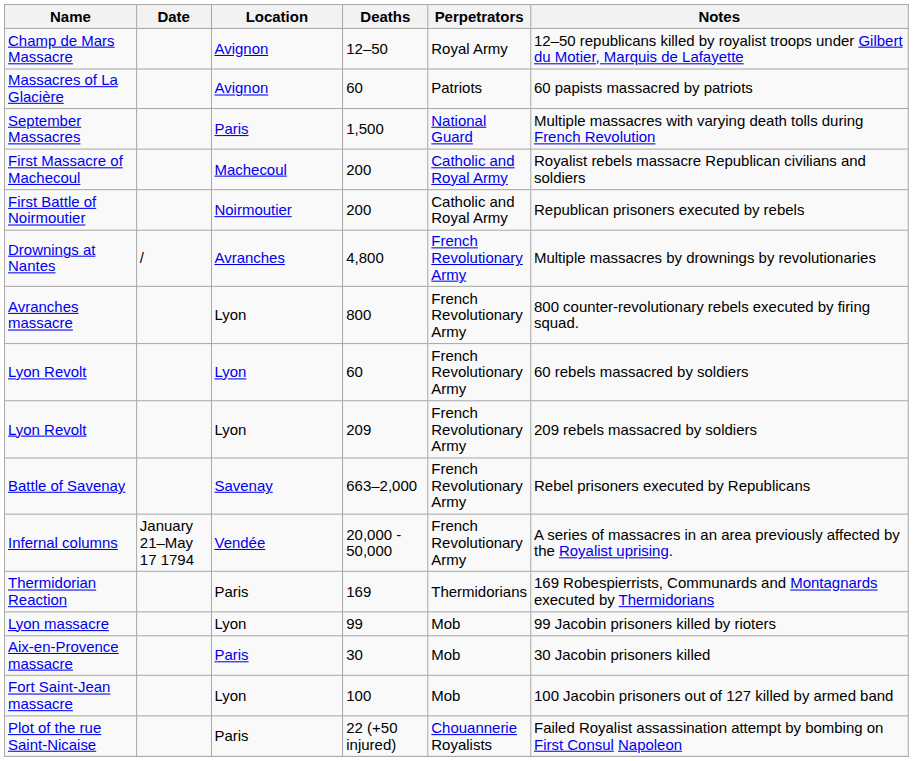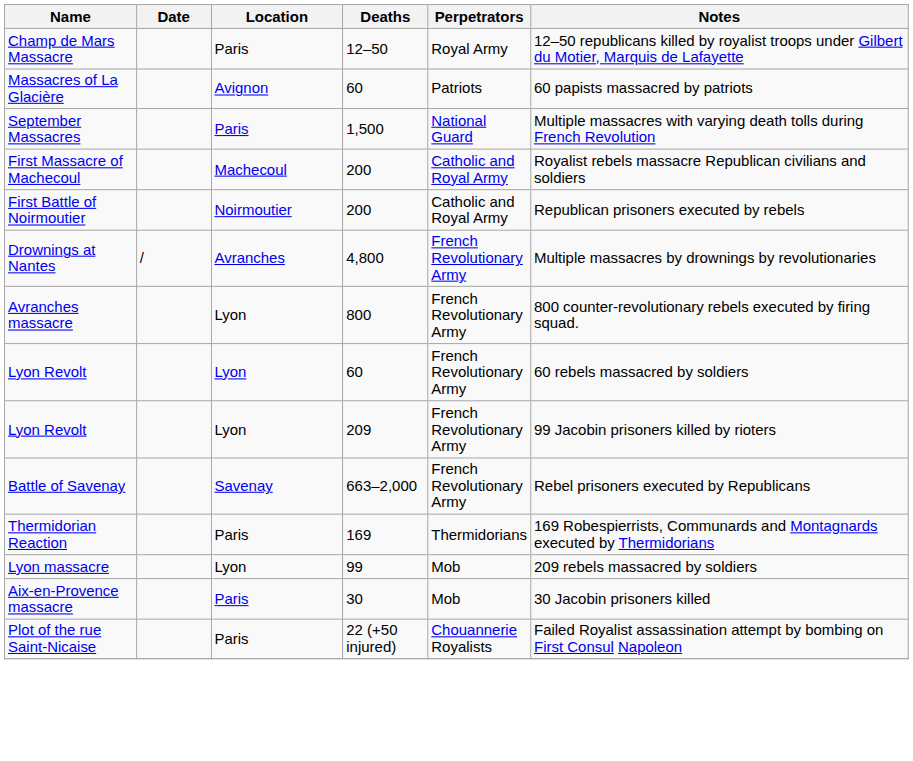Champ de Mars Massacre | Location: Avignon -> Paris
Lyon Revolt / 209 | Notes: 209 rebels massacred by soldiers -> 99 Jacobin prisoners killed by rioters
- row: Infernal columns | January 21–May 17 1794 | Vendée | 20,000 - 50,000 | French Revolutionary Army | A series of massacres in an area previously affected by the Royalist uprising.
Lyon massacre | Notes: 99 Jacobin prisoners killed by rioters -> 209 rebels massacred by soldiers
- row: Fort Saint-Jean massacre | Lyon | 100 | Mob | 100 Jacobin prisoners out of 127 killed by armed band
